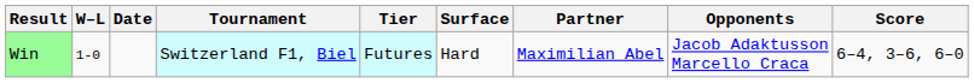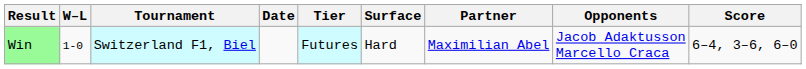columns swapped: Date <-> Tournament
